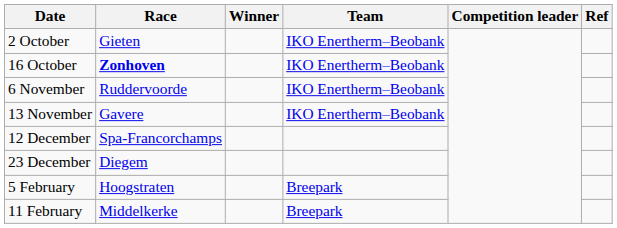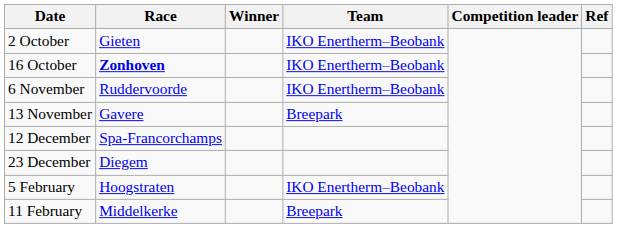13 November | Team: IKO Enertherm–Beobank -> Breepark
5 February | Team: Breepark -> IKO Enertherm–Beobank
